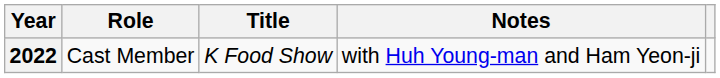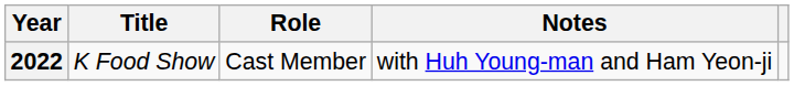columns swapped: Title <-> Role
